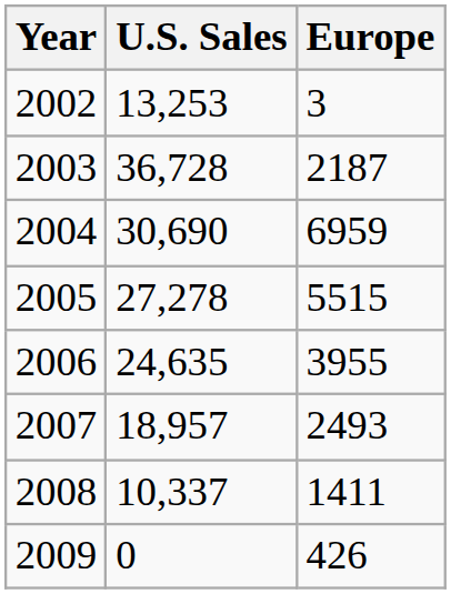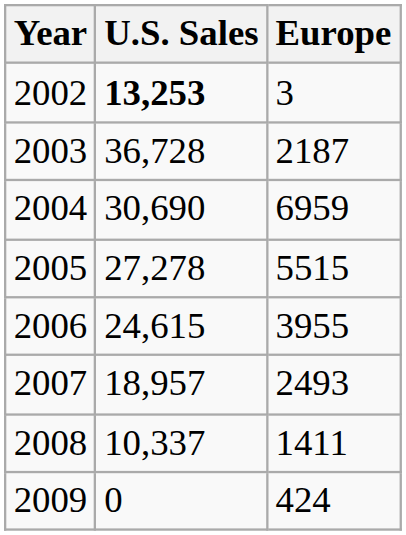2002 | U.S. Sales: normal -> bold
2006 | U.S. Sales: 24,635 -> 24,615
2009 | Europe: 426 -> 424
